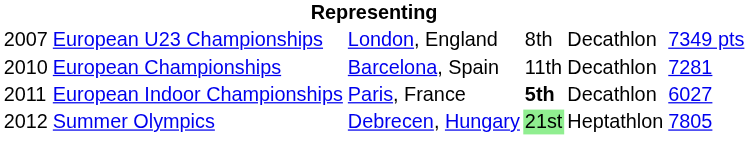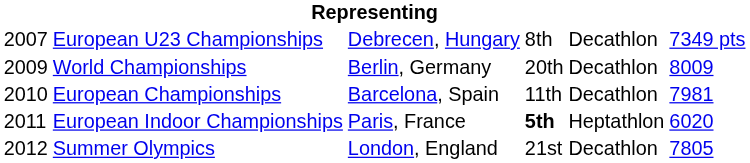European U23 Championships | column 3: London, England -> Debrecen, Hungary
+ row: 2009 | World Championships | Berlin, Germany | 20th | Decathlon | 8009
European Championships | column 6: 7281 -> 7981
European Indoor Championships | column 5: Decathlon -> Heptathlon
European Indoor Championships | column 6: 6027 -> 6020
Summer Olympics | column 3: Debrecen, Hungary -> London, England
Summer Olympics | column 4: lightgreen background -> no background
Summer Olympics | column 5: Heptathlon -> Decathlon
